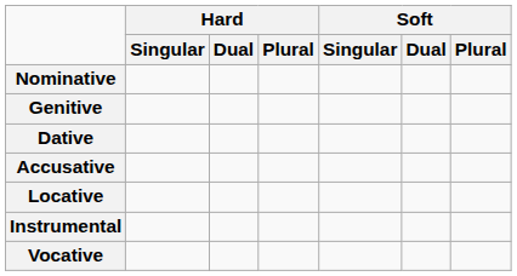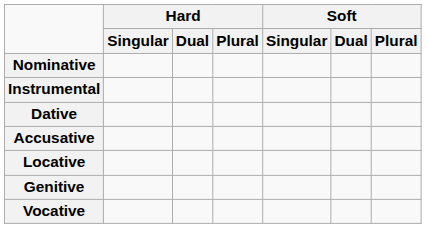rows swapped: Genitive <-> Instrumental
